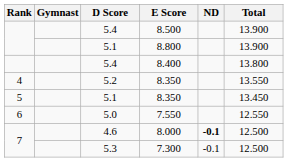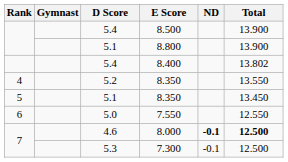8.400 | Total: 13.800 -> 13.802
8.000 | Total: normal -> bold
